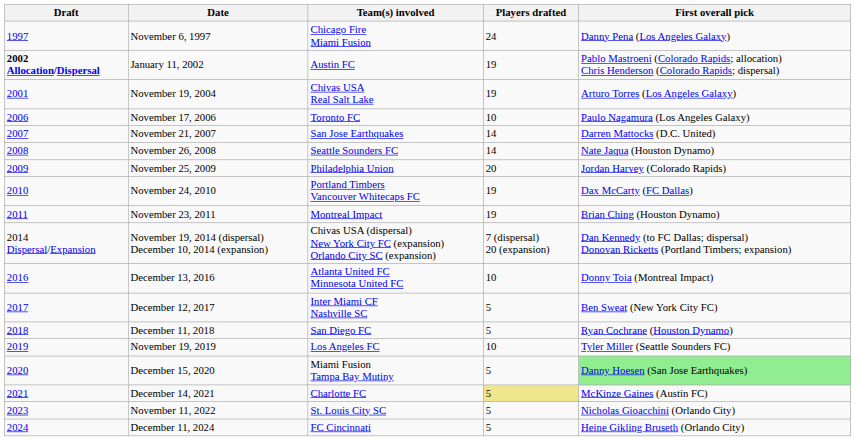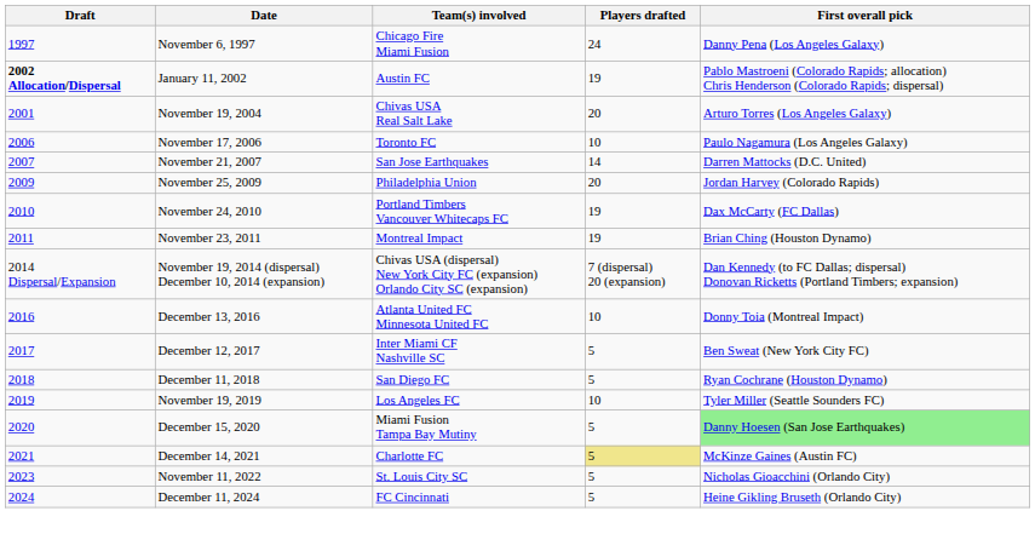November 19, 2004 | Players drafted: 19 -> 20
- row: 2008 | November 26, 2008 | Seattle Sounders FC | 14 | Nate Jaqua (Houston Dynamo)
